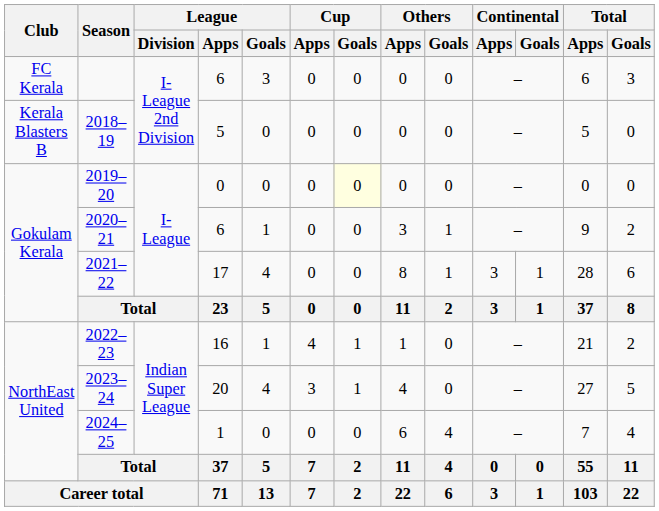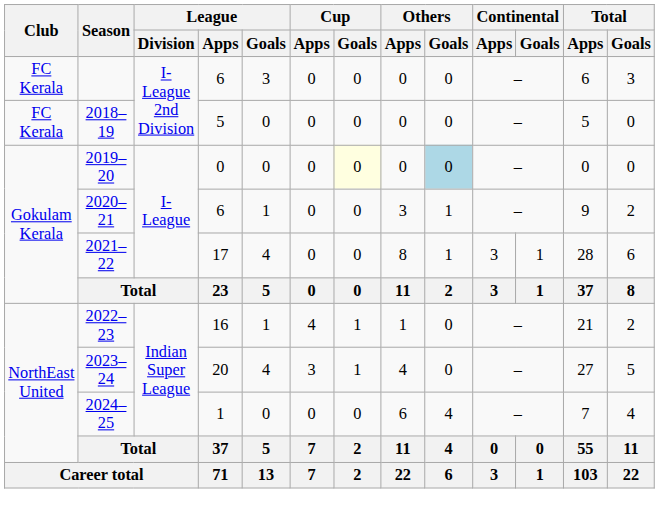2018–19 | Club: Kerala Blasters B -> FC Kerala
2019–20 | Others / Goals: no background -> lightblue background
